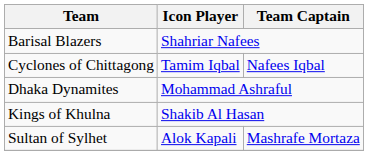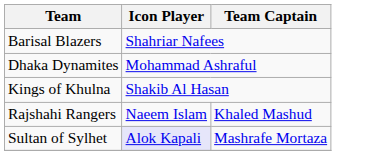- row: Cyclones of Chittagong | Tamim Iqbal | Nafees Iqbal
+ row: Rajshahi Rangers | Naeem Islam | Khaled Mashud
Sultan of Sylhet | Icon Player: no background -> lavender background
